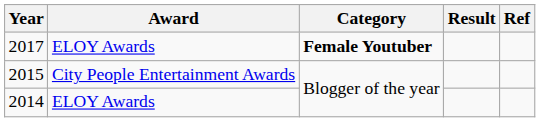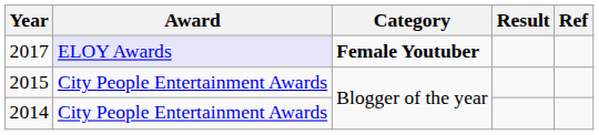2017 | Award: no background -> lavender background
2014 | Award: ELOY Awards -> City People Entertainment Awards
